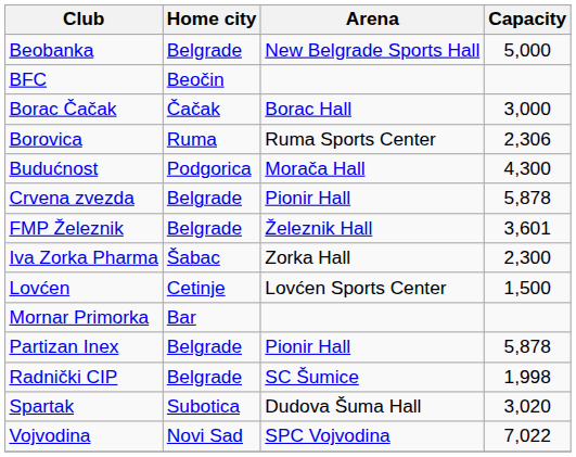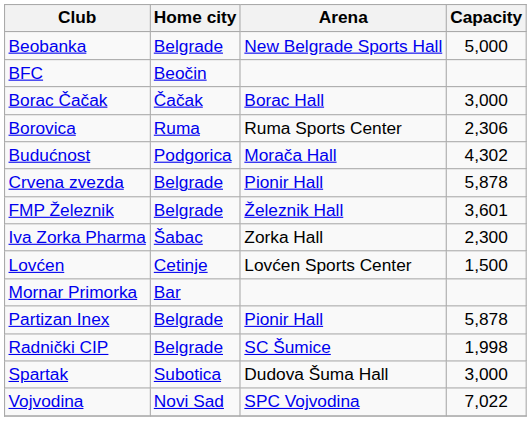Budućnost | Capacity: 4,300 -> 4,302
Spartak | Capacity: 3,020 -> 3,000
